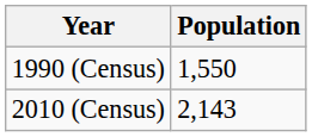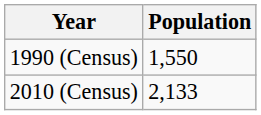2010 (Census) | Population: 2,143 -> 2,133
